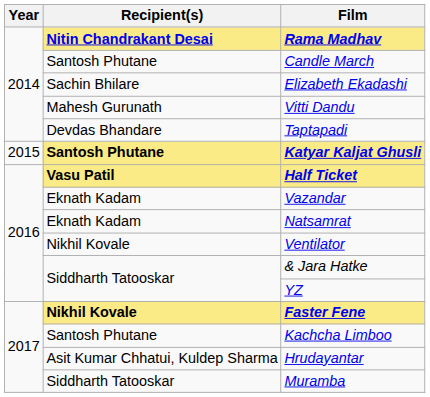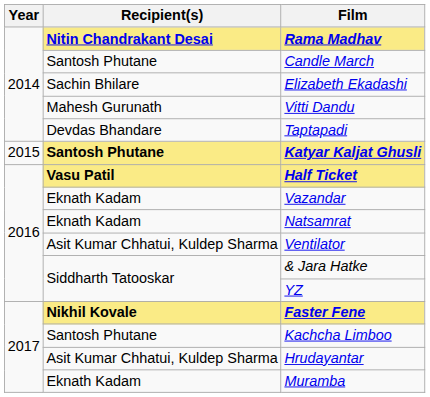Ventilator | Recipient(s): Nikhil Kovale -> Asit Kumar Chhatui, Kuldep Sharma
Muramba | Recipient(s): Siddharth Tatooskar -> Eknath Kadam
